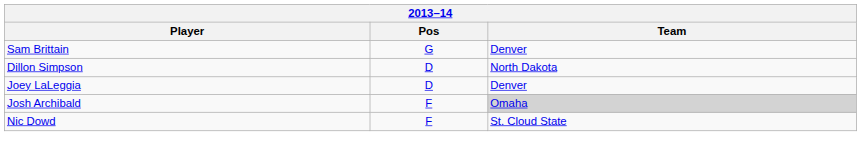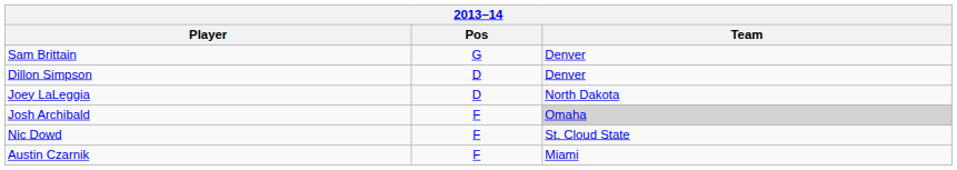Dillon Simpson | Team: North Dakota -> Denver
Joey LaLeggia | Team: Denver -> North Dakota
+ row: Austin Czarnik | F | Miami
